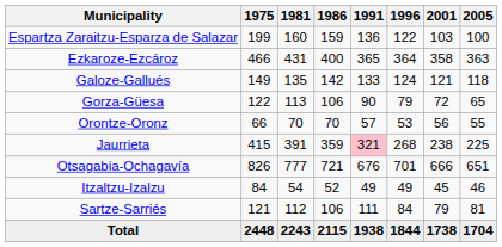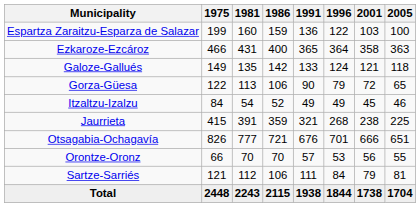rows swapped: Itzaltzu-Izalzu <-> Orontze-Oronz
Jaurrieta | 1991: pink background -> no background
